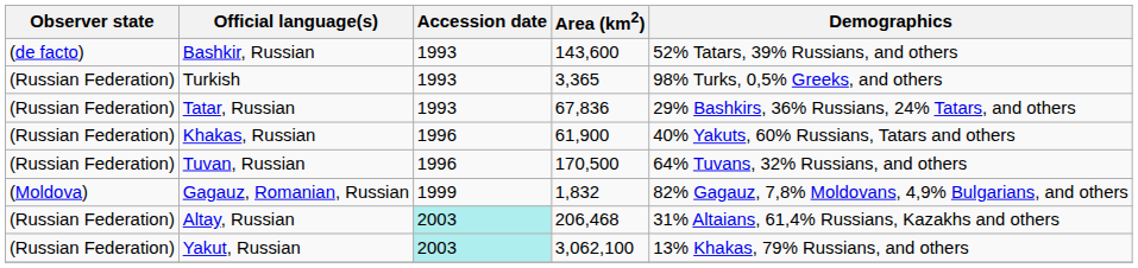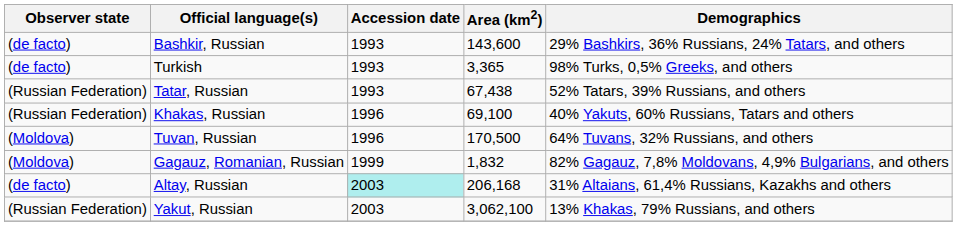Bashkir, Russian | Demographics: 52% Tatars, 39% Russians, and others -> 29% Bashkirs, 36% Russians, 24% Tatars, and others
Turkish | Observer state: (Russian Federation) -> (de facto)
Tatar, Russian | Area (km2): 67,836 -> 67,438
Tatar, Russian | Demographics: 29% Bashkirs, 36% Russians, 24% Tatars, and others -> 52% Tatars, 39% Russians, and others
Khakas, Russian | Area (km2): 61,900 -> 69,100
Tuvan, Russian | Observer state: (Russian Federation) -> (Moldova)
Altay, Russian | Observer state: (Russian Federation) -> (de facto)
Altay, Russian | Area (km2): 206,468 -> 206,168
Yakut, Russian | Accession date: paleturquoise background -> no background
